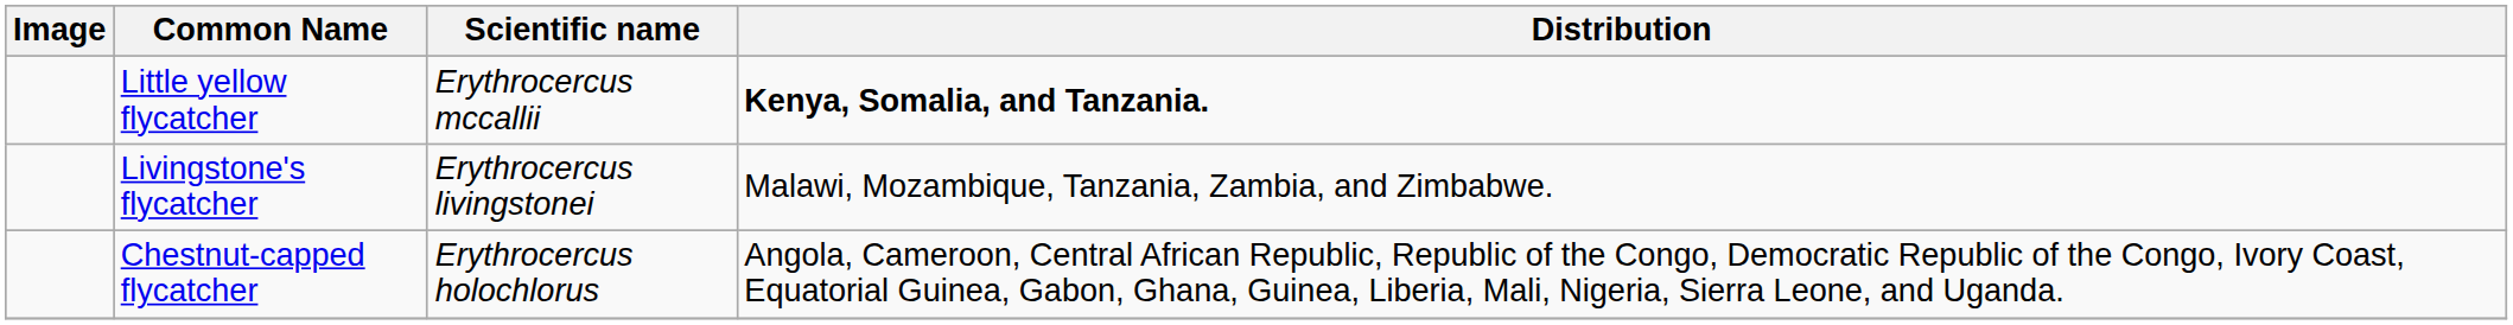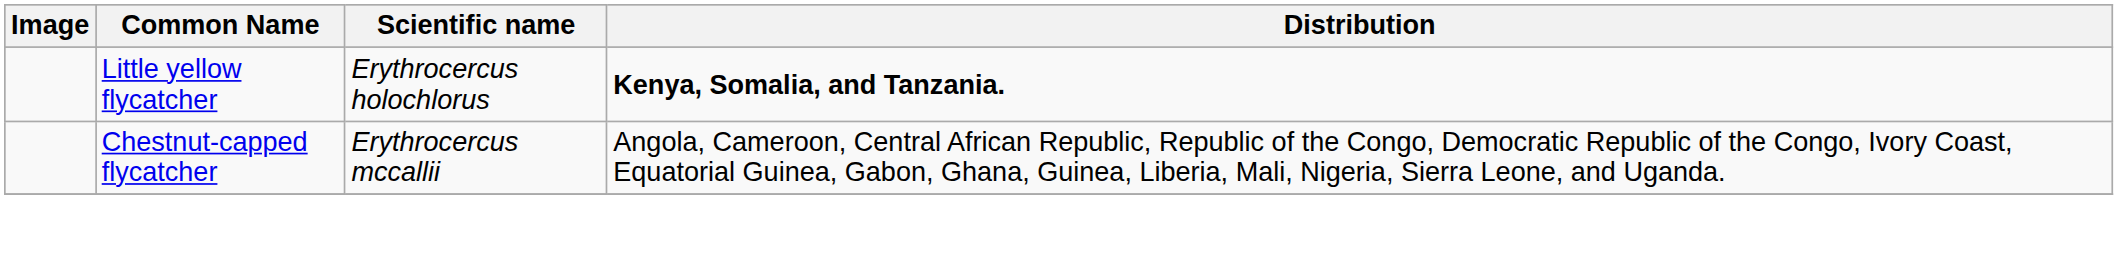Little yellow flycatcher | Scientific name: Erythrocercus mccallii -> Erythrocercus holochlorus
- row: Livingstone's flycatcher | Erythrocercus livingstonei | Malawi, Mozambique, Tanzania, Zambia, and Zimbabwe.
Chestnut-capped flycatcher | Scientific name: Erythrocercus holochlorus -> Erythrocercus mccallii
